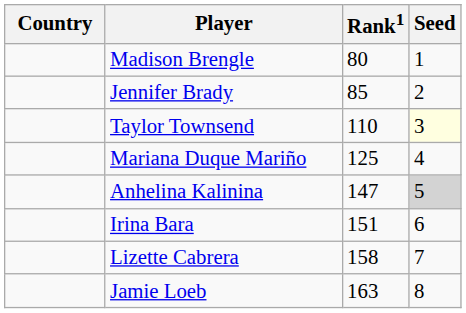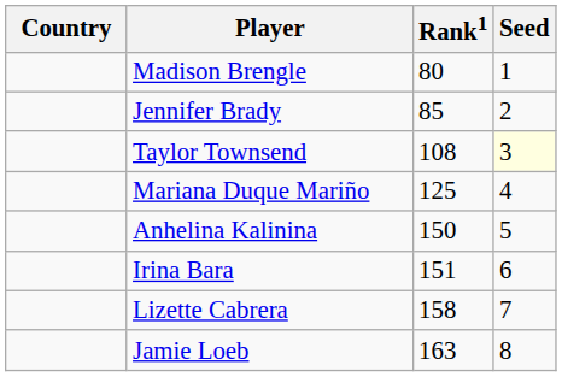Taylor Townsend | Rank1: 110 -> 108
Anhelina Kalinina | Rank1: 147 -> 150
Anhelina Kalinina | Seed: lightgrey background -> no background
